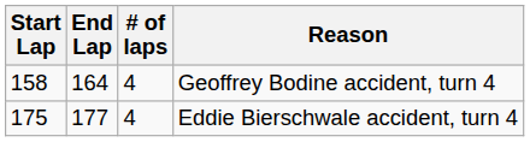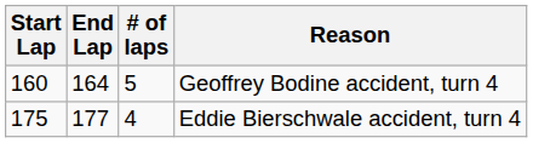Geoffrey Bodine accident, turn 4 | Start Lap: 158 -> 160
Geoffrey Bodine accident, turn 4 | # of laps: 4 -> 5
